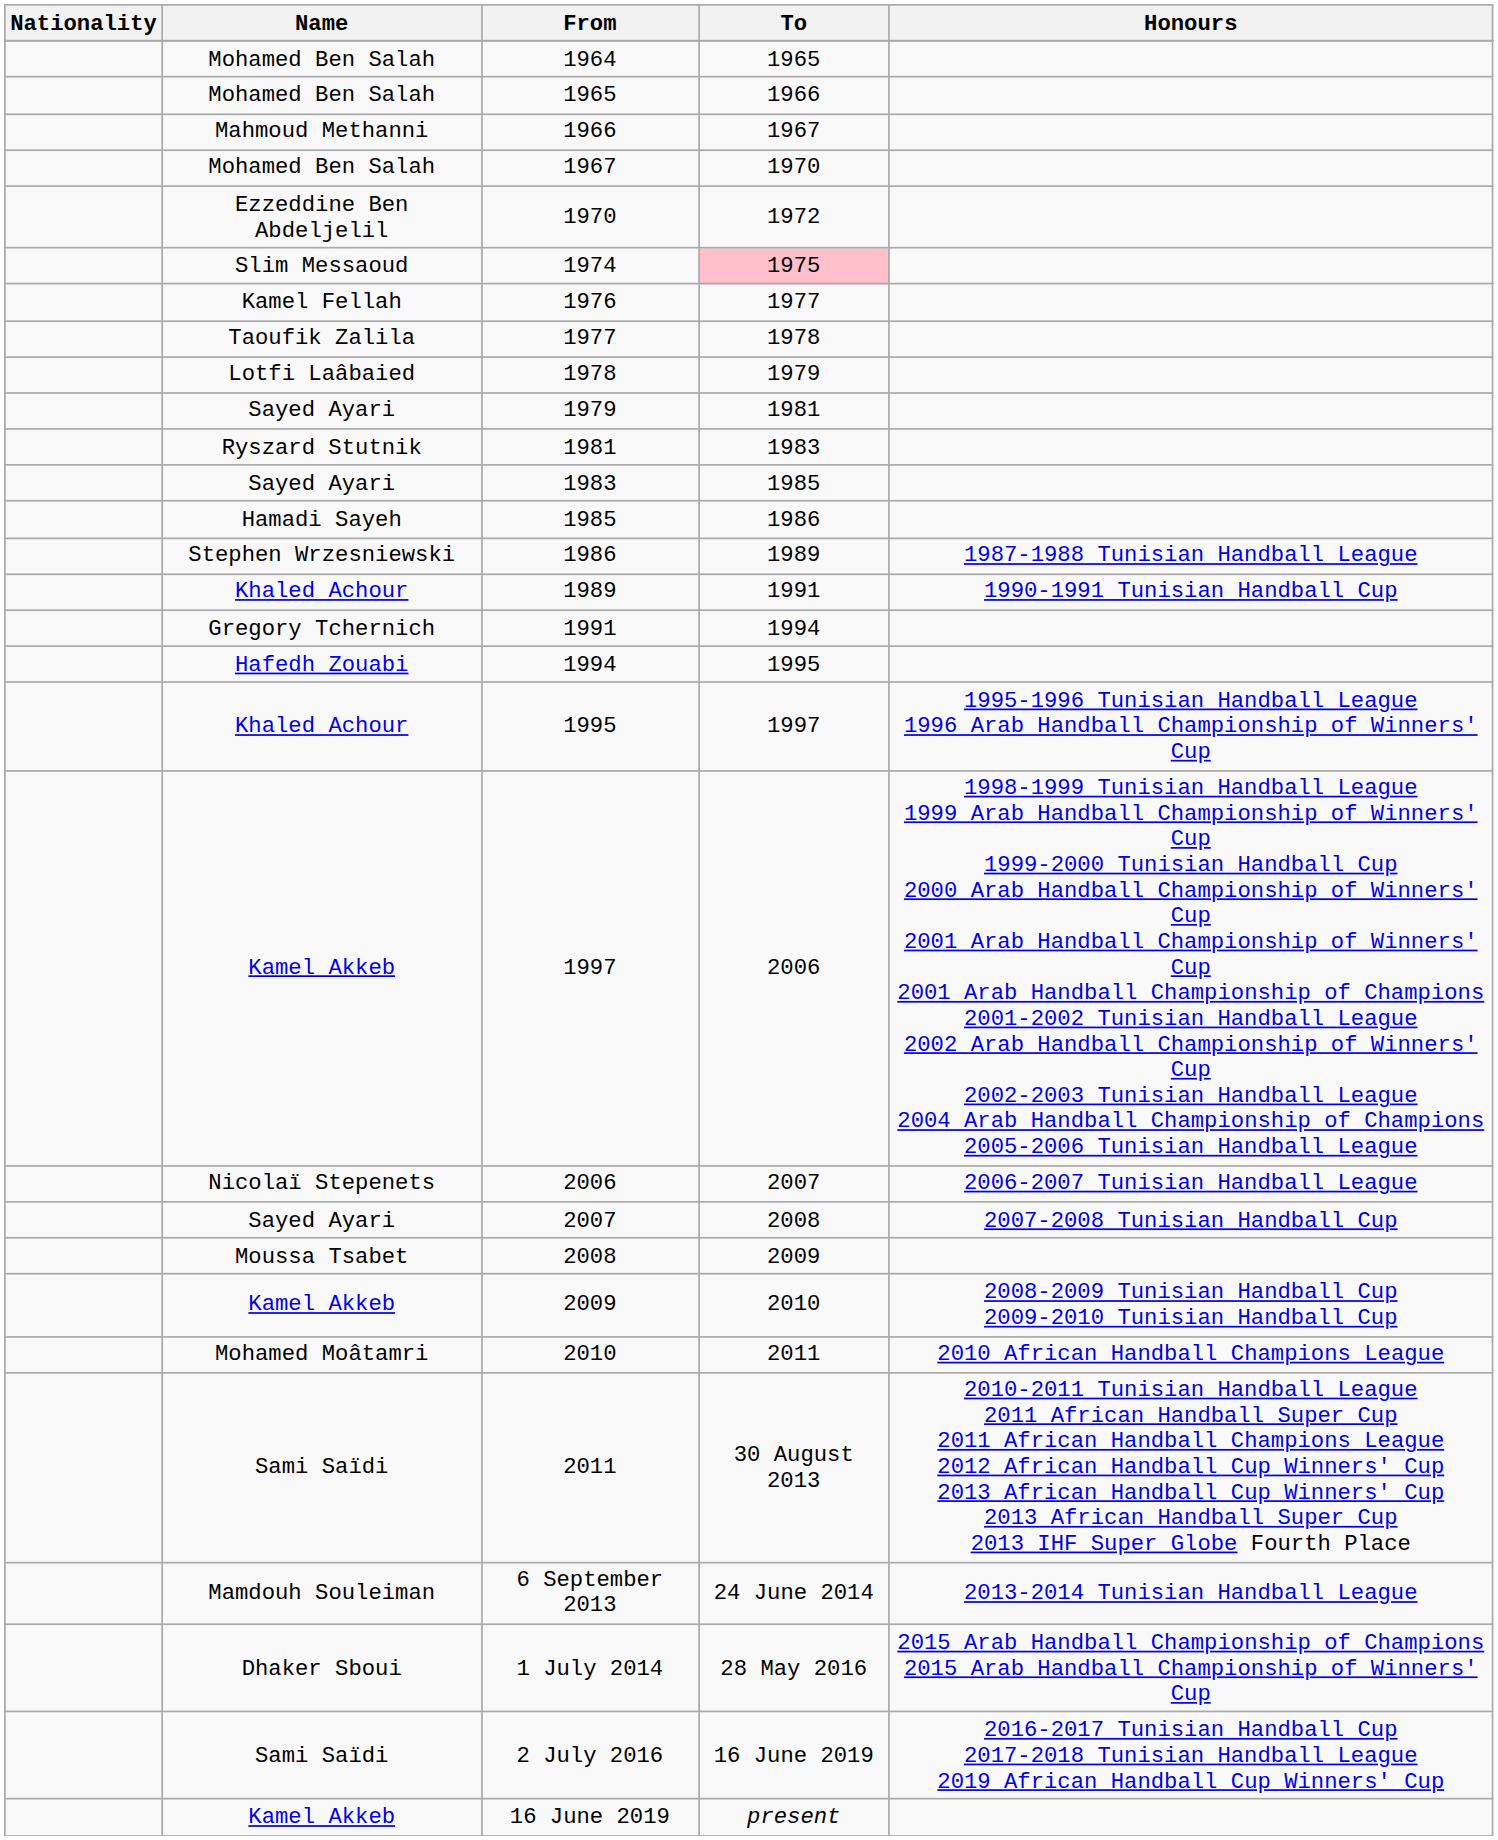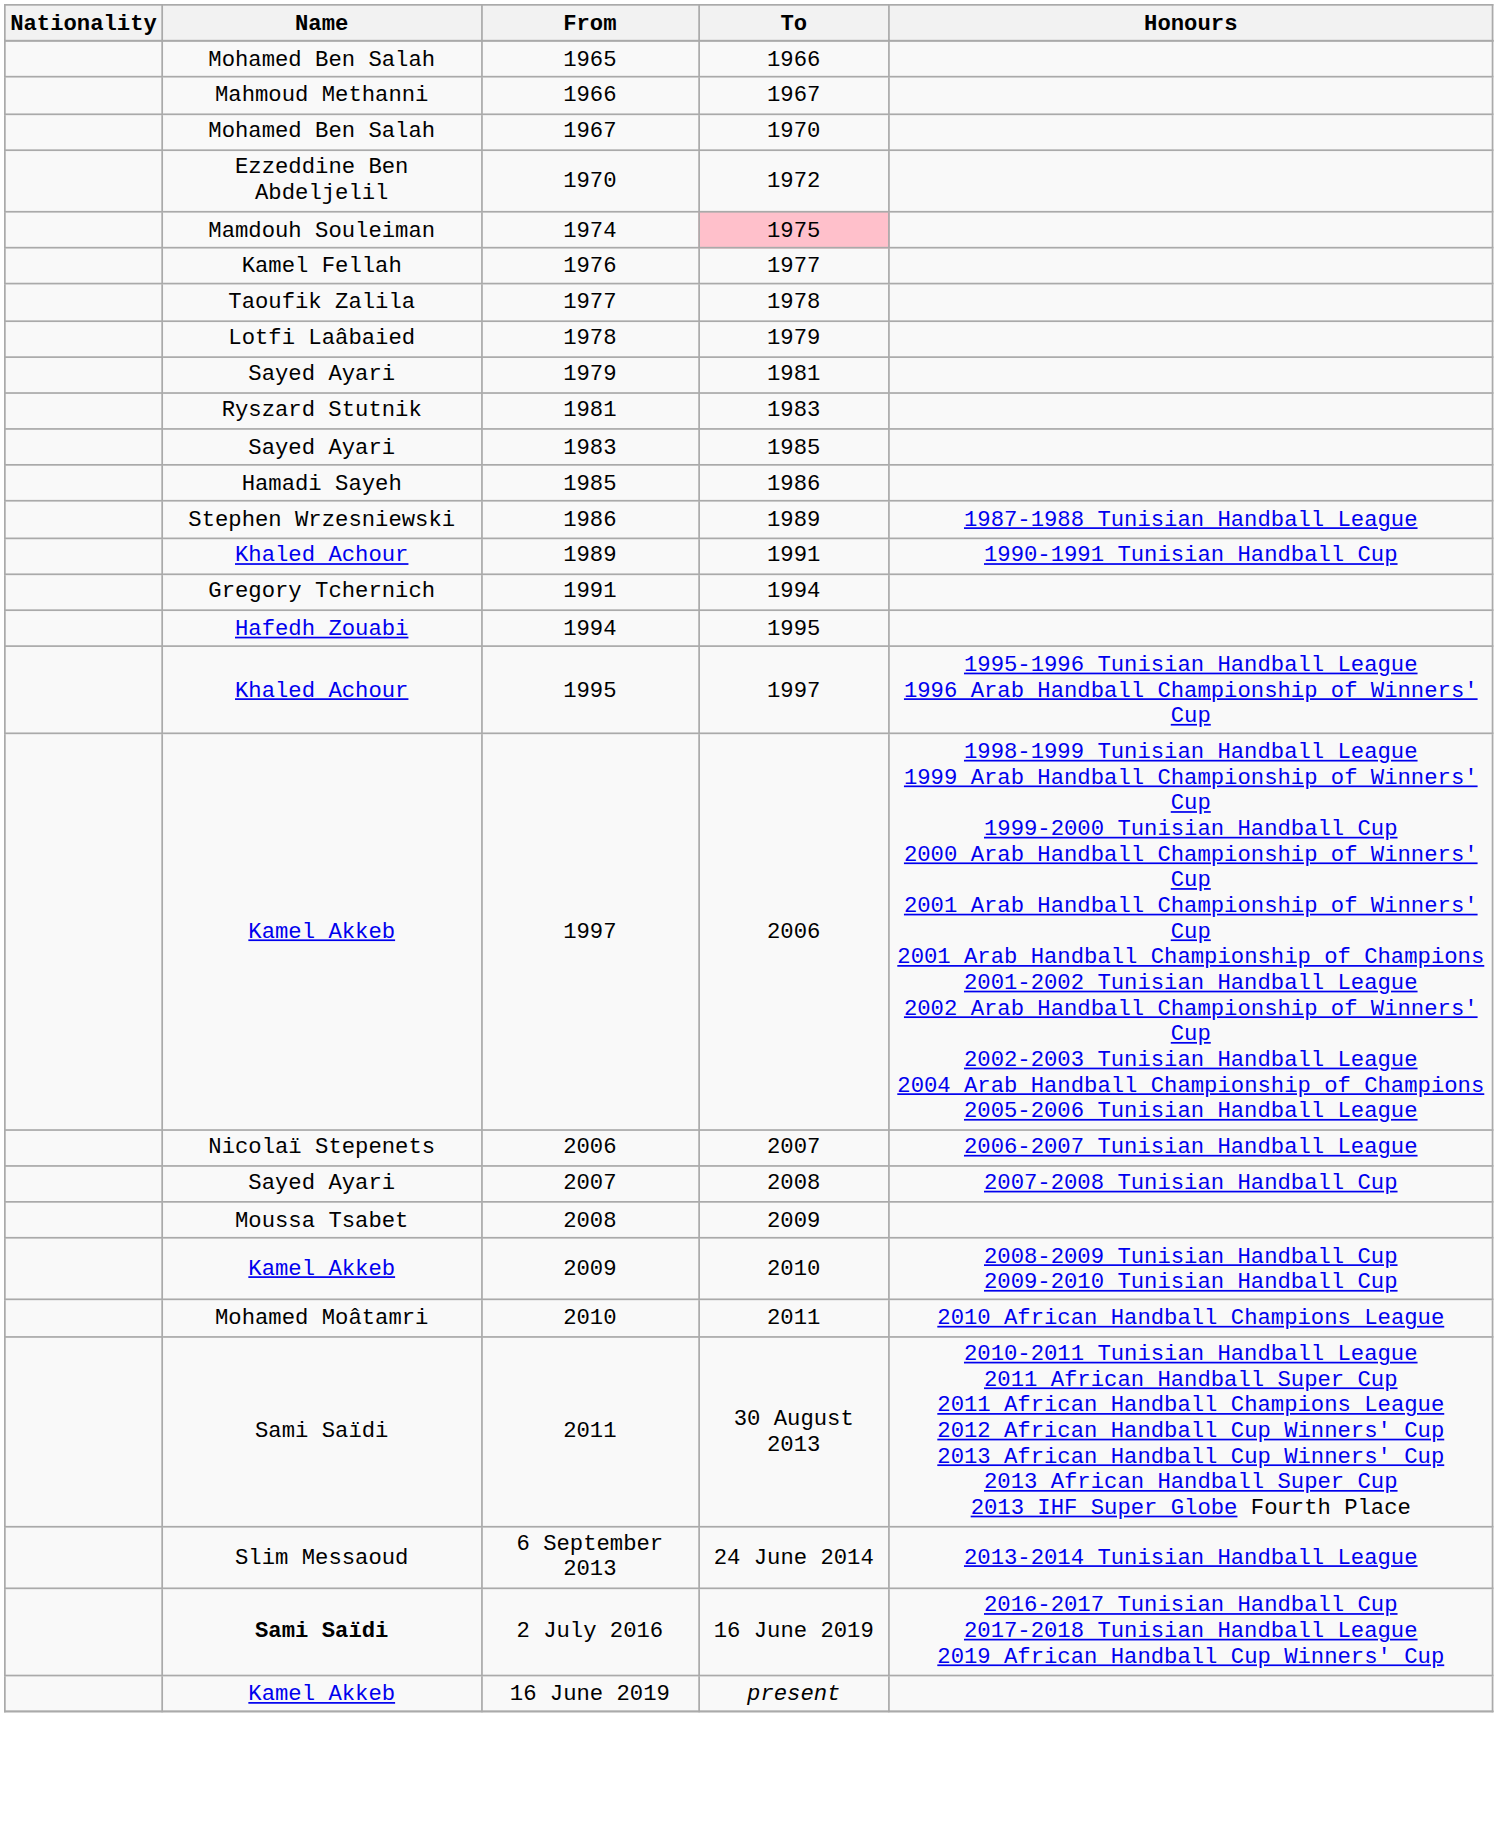- row: Mohamed Ben Salah | 1964 | 1965
1974 | Name: Slim Messaoud -> Mamdouh Souleiman
6 September 2013 | Name: Mamdouh Souleiman -> Slim Messaoud
- row: Dhaker Sboui | 1 July 2014 | 28 May 2016 | 2015 Arab Handball Championship of Champions 2015 Arab Handball Championship of Winners' Cup
2 July 2016 | Name: normal -> bold
